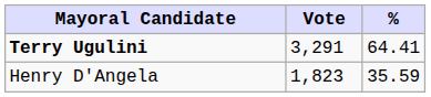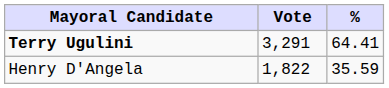Henry D'Angela | Vote: 1,823 -> 1,822
